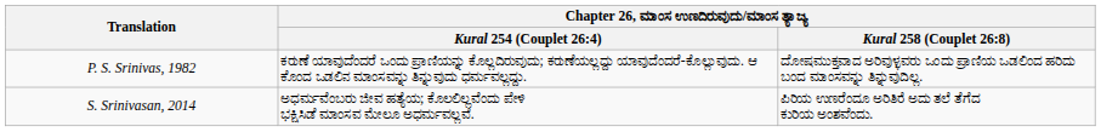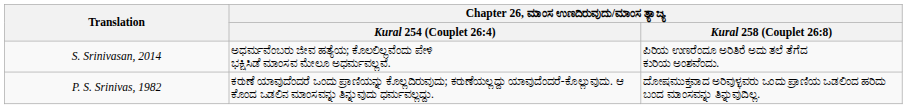rows swapped: P. S. Srinivas, 1982 <-> S. Srinivasan, 2014
